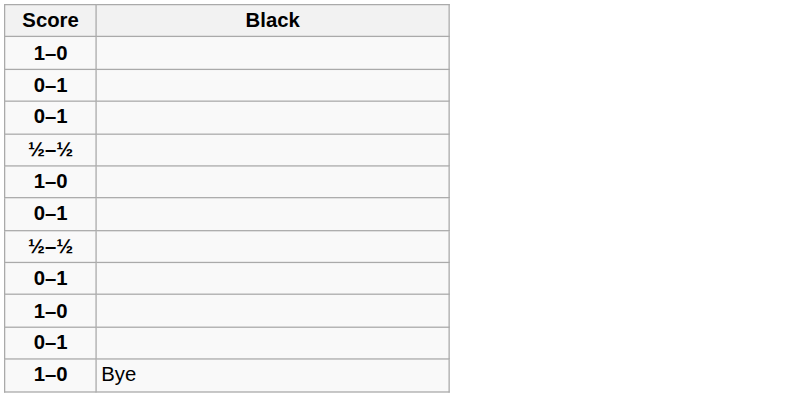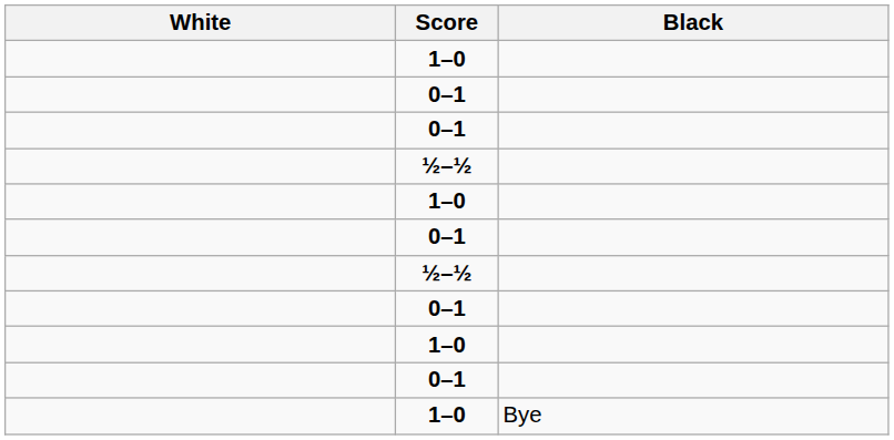+ column: White
